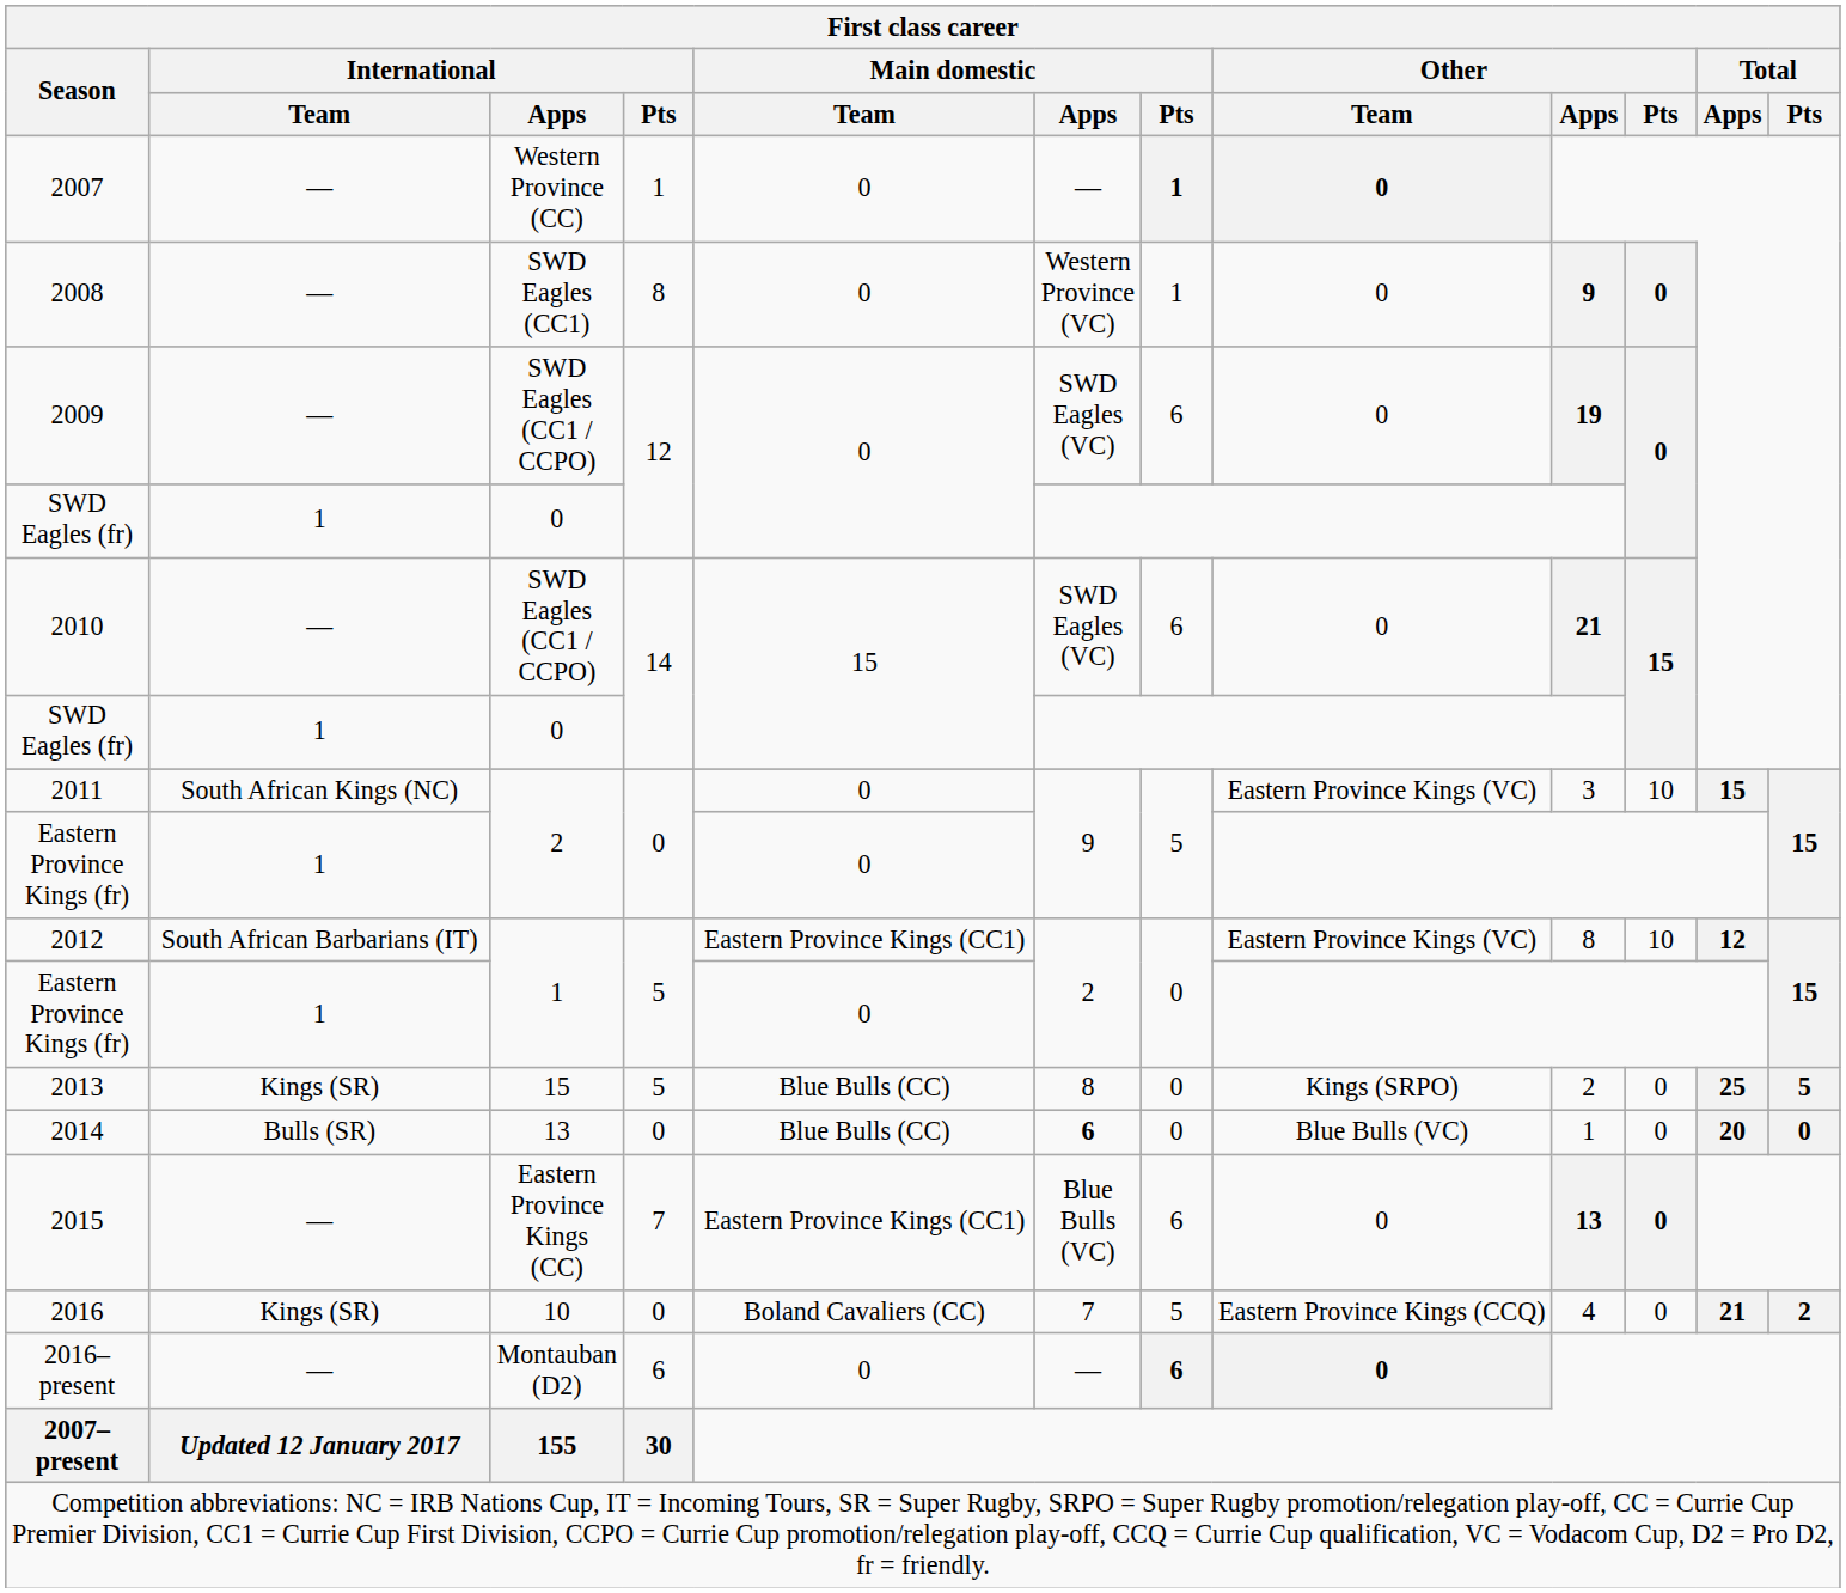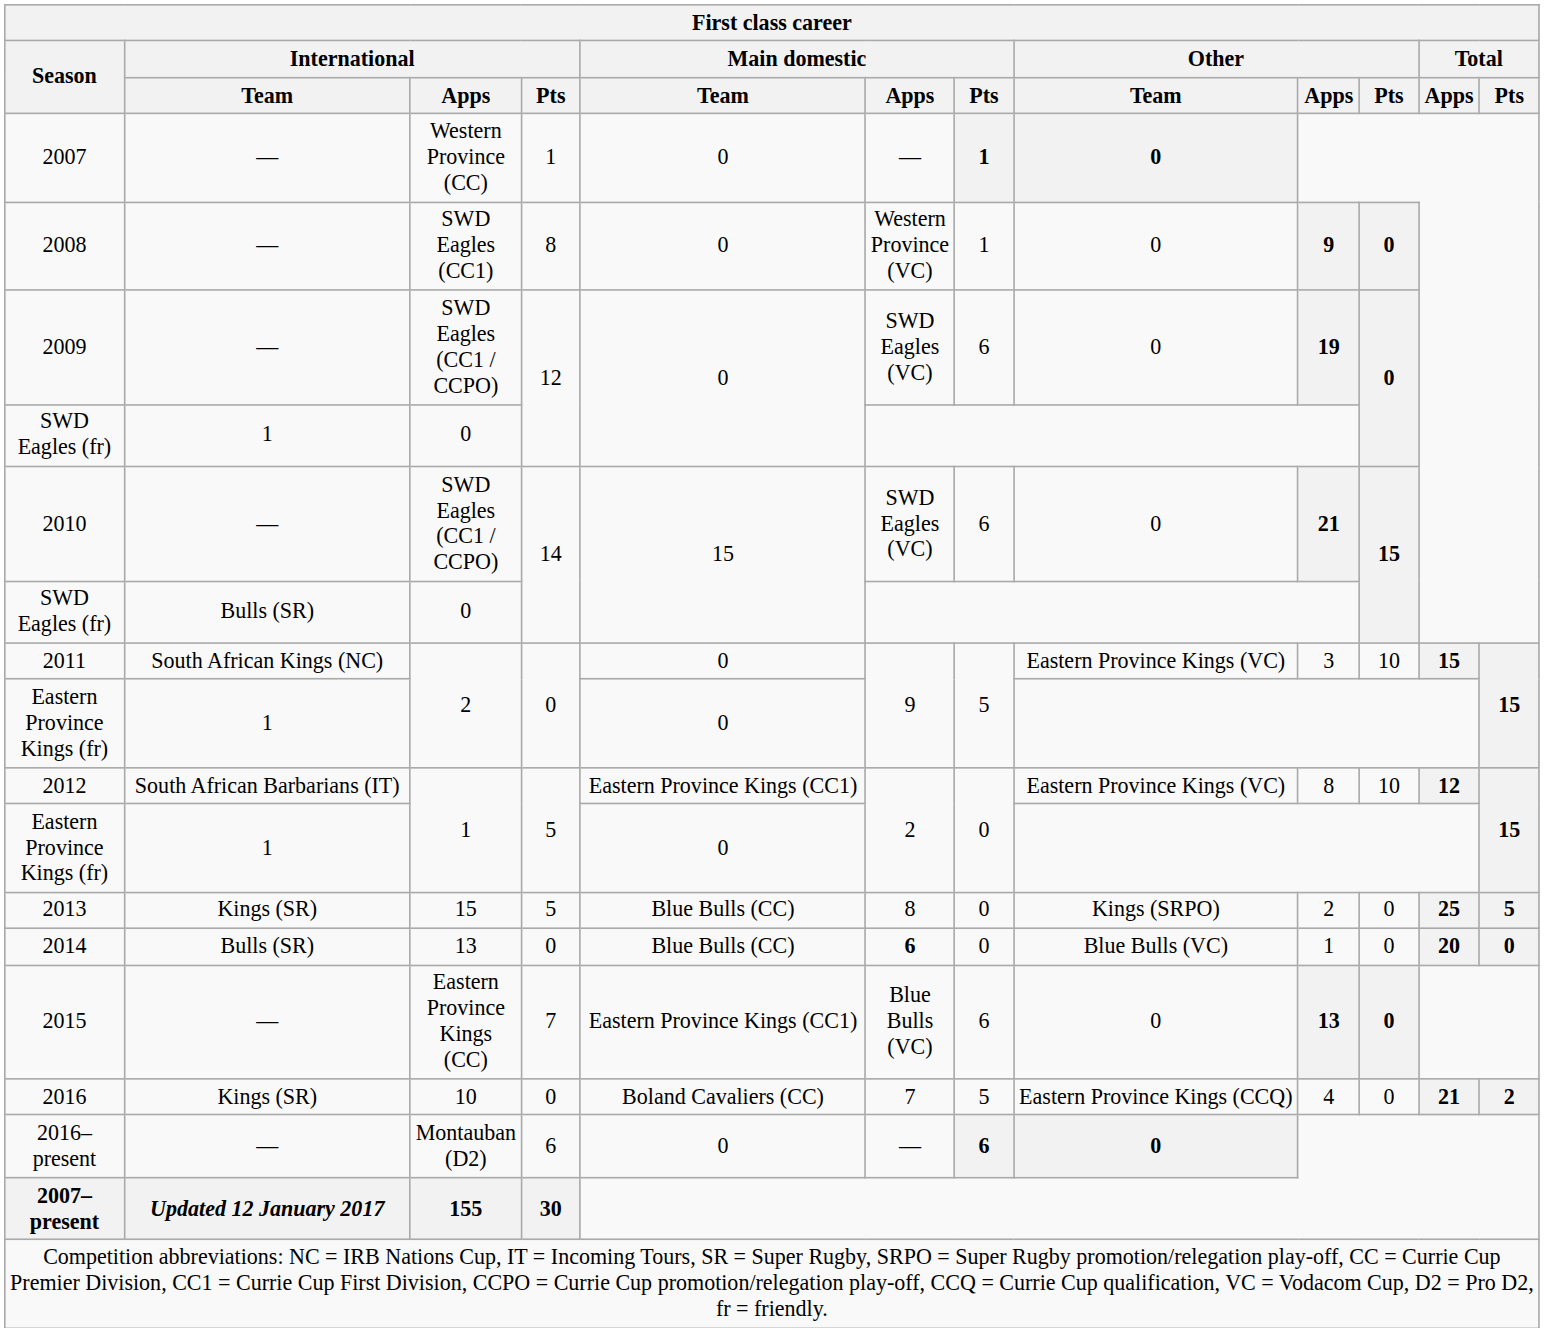SWD Eagles (fr) / 14 | International / Team: 1 -> Bulls (SR)
